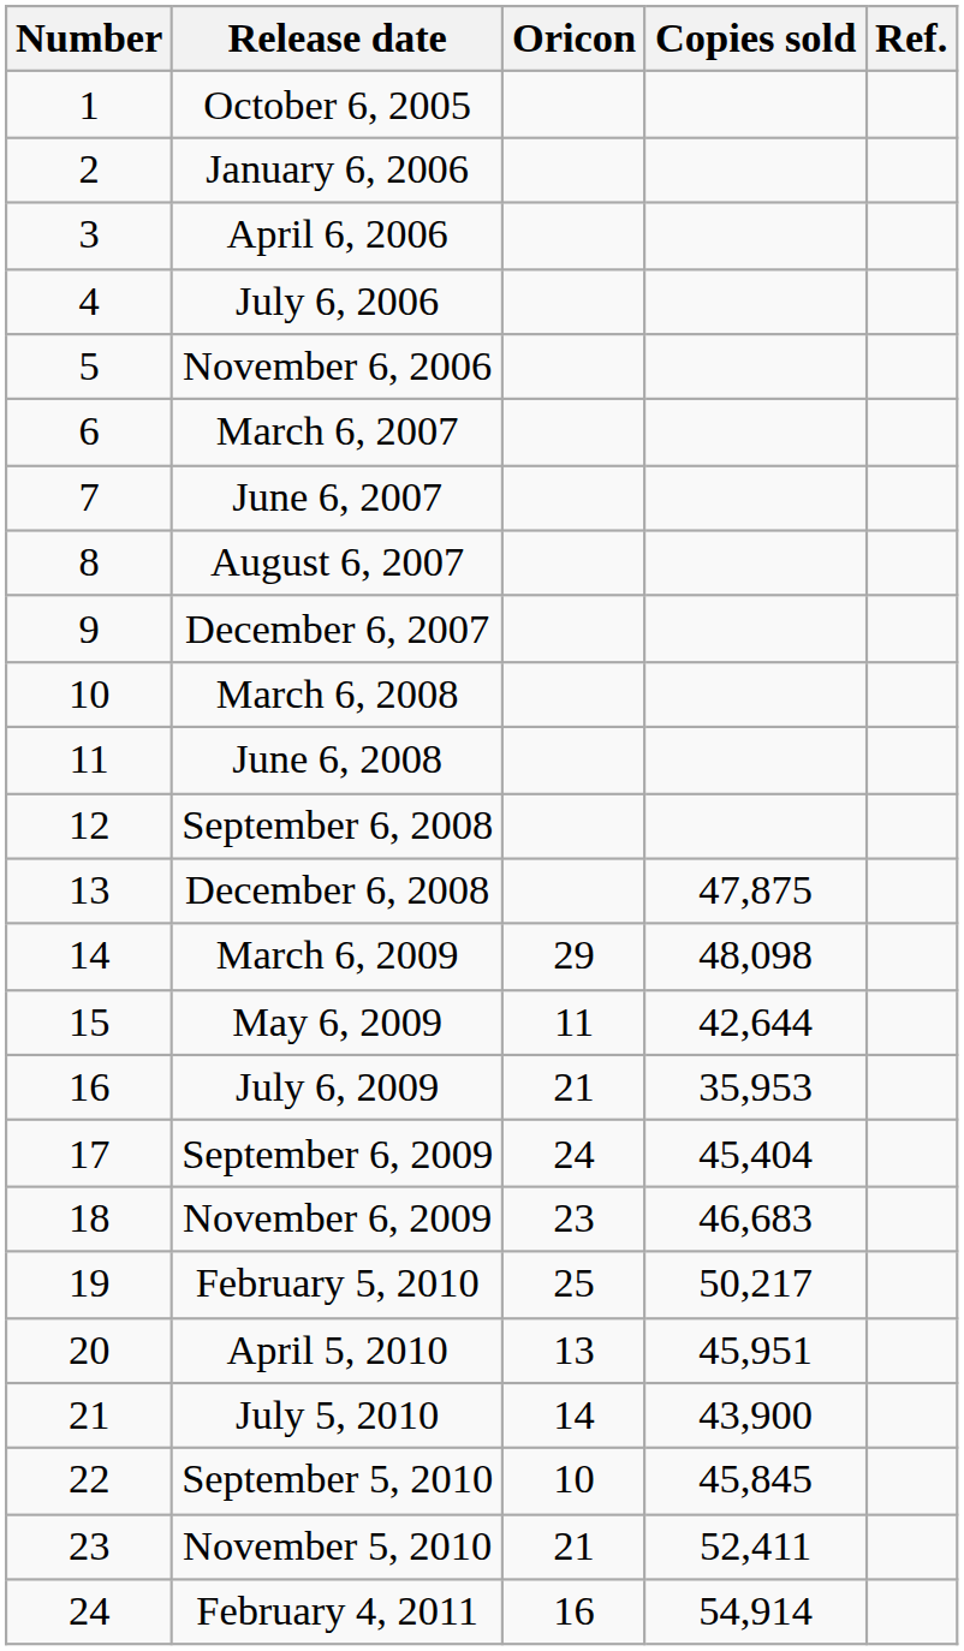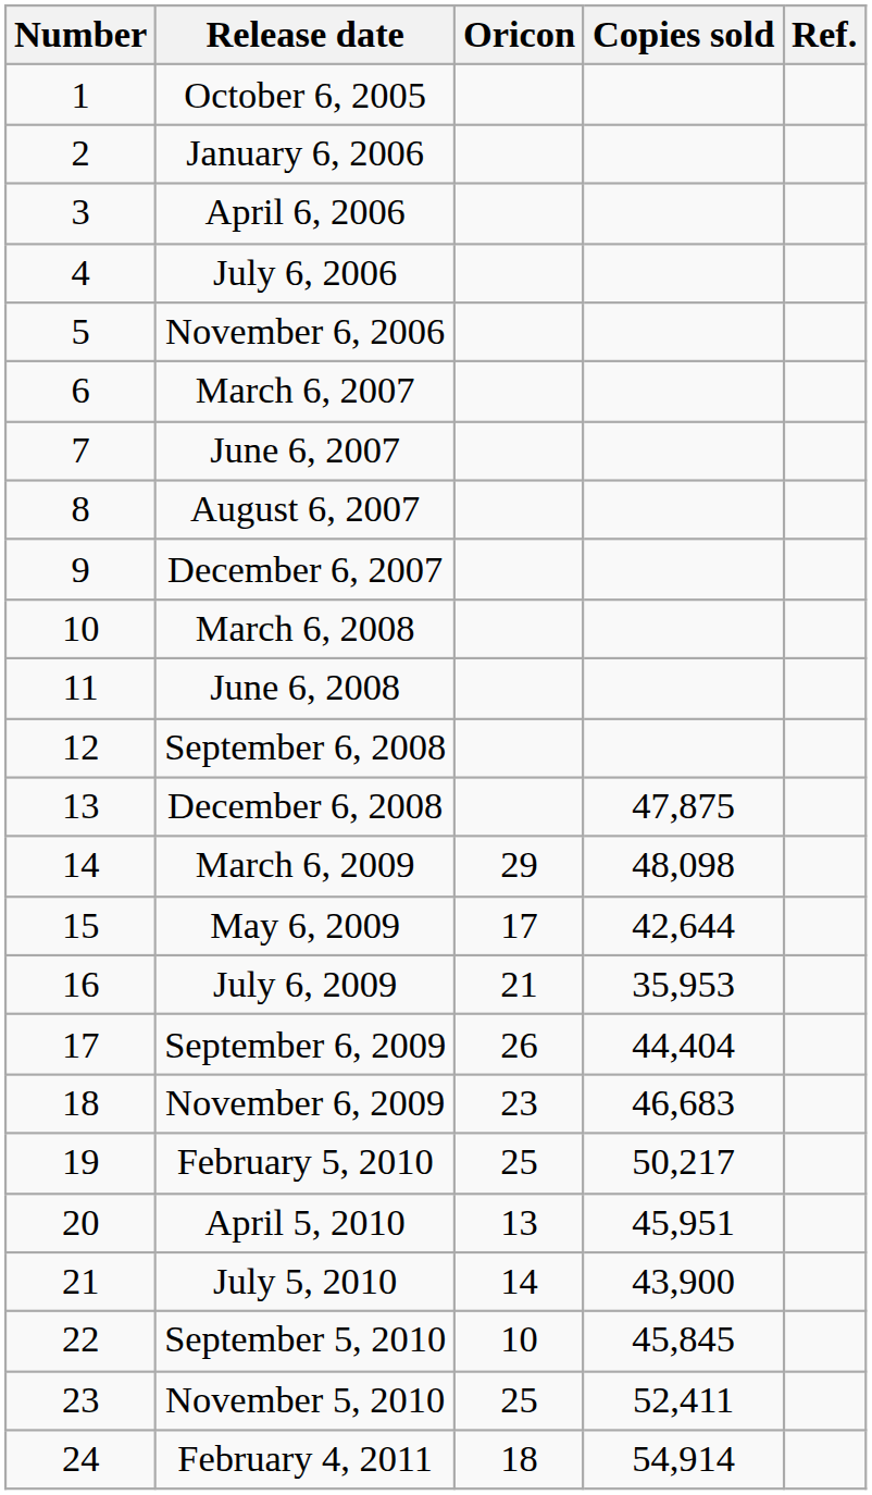May 6, 2009 | Oricon: 11 -> 17
September 6, 2009 | Oricon: 24 -> 26
September 6, 2009 | Copies sold: 45,404 -> 44,404
November 5, 2010 | Oricon: 21 -> 25
February 4, 2011 | Oricon: 16 -> 18
